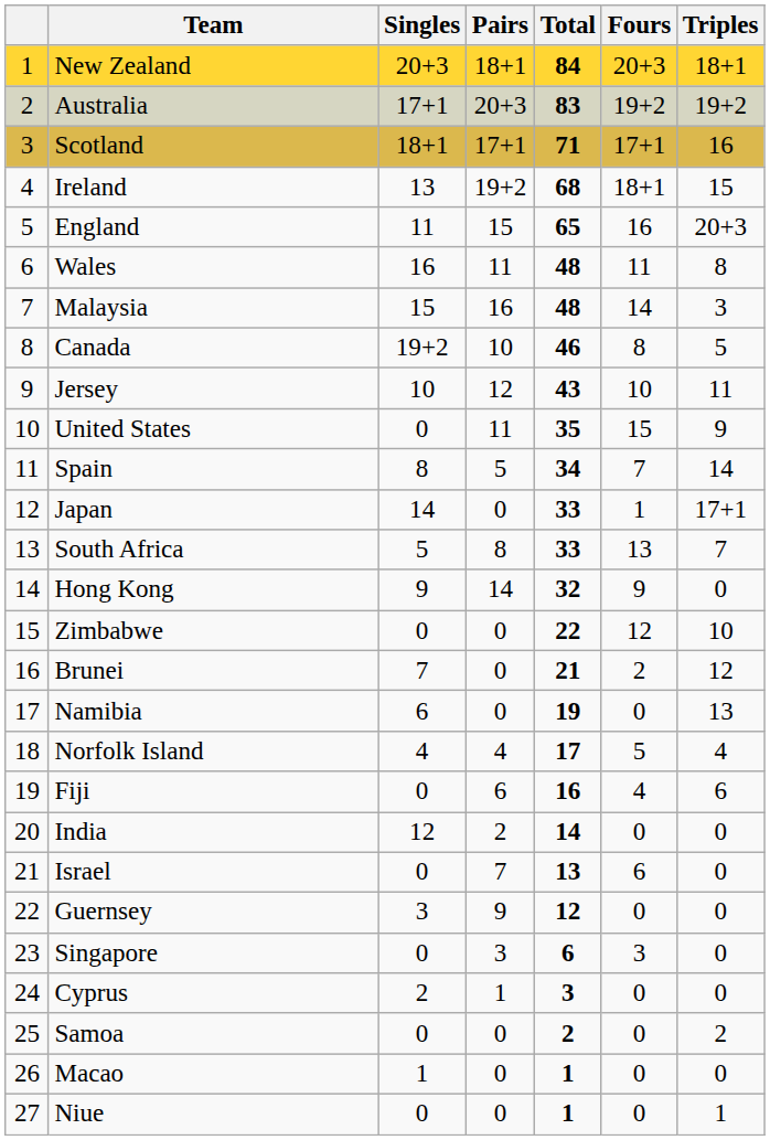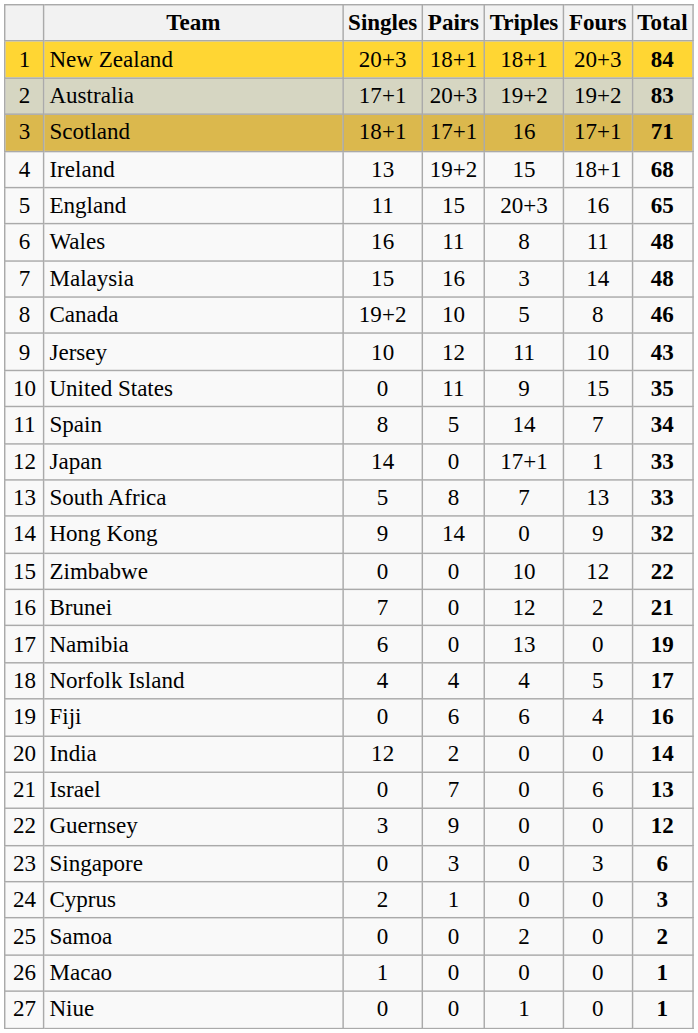columns swapped: Triples <-> Total
